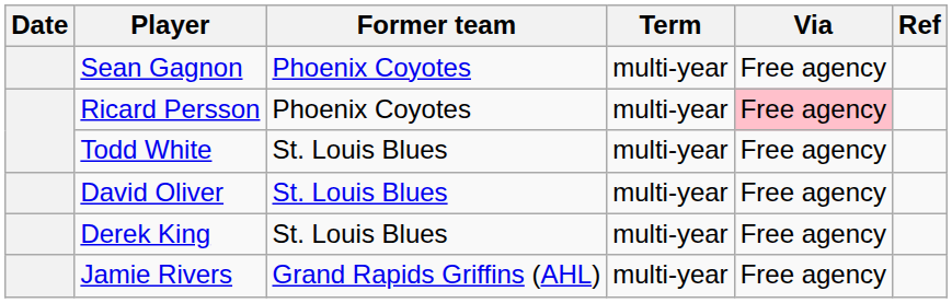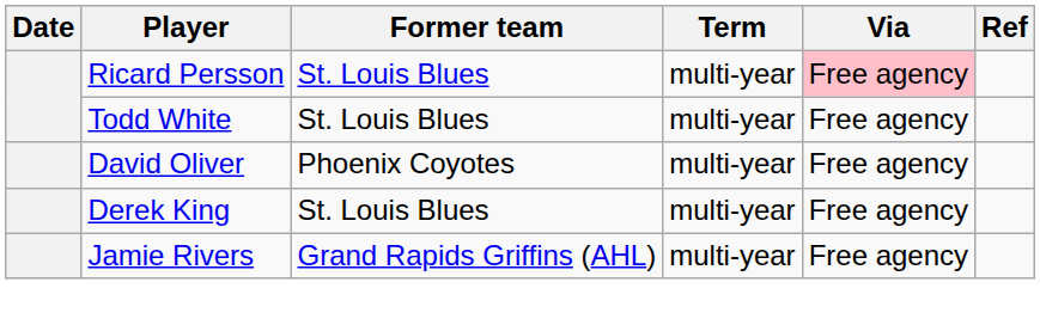- row: Sean Gagnon | Phoenix Coyotes | multi-year | Free agency
Ricard Persson | Former team: Phoenix Coyotes -> St. Louis Blues
David Oliver | Former team: St. Louis Blues -> Phoenix Coyotes
